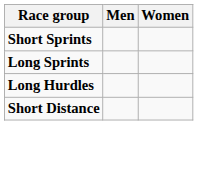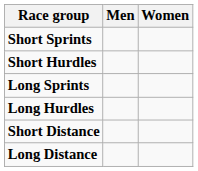+ row: Short Hurdles
+ row: Long Distance
